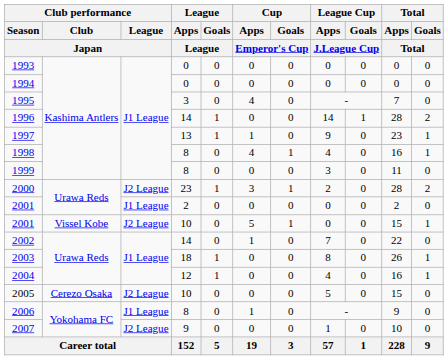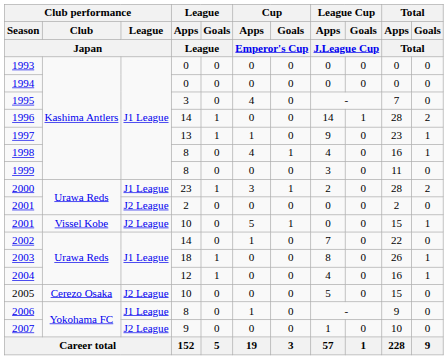2000 | Club performance / League / Japan: J2 League -> J1 League
2001 / 2 | Club performance / League / Japan: J1 League -> J2 League
